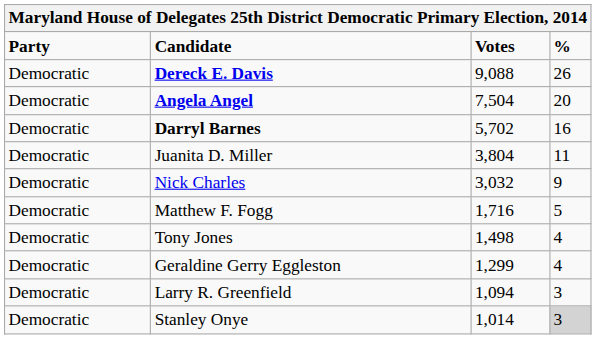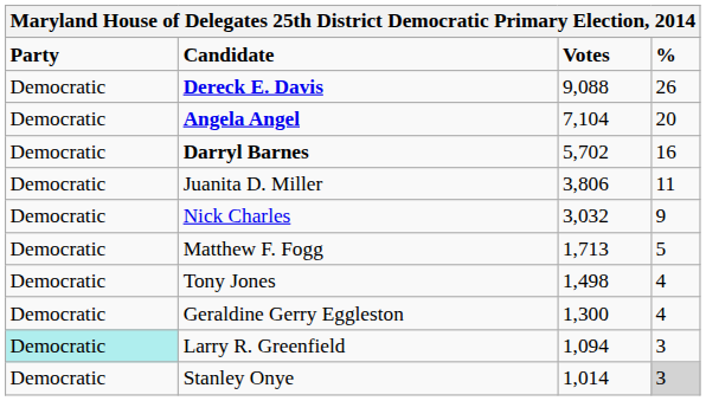Angela Angel | Votes: 7,504 -> 7,104
Juanita D. Miller | Votes: 3,804 -> 3,806
Matthew F. Fogg | Votes: 1,716 -> 1,713
Geraldine Gerry Eggleston | Votes: 1,299 -> 1,300
Larry R. Greenfield | Party: no background -> paleturquoise background
